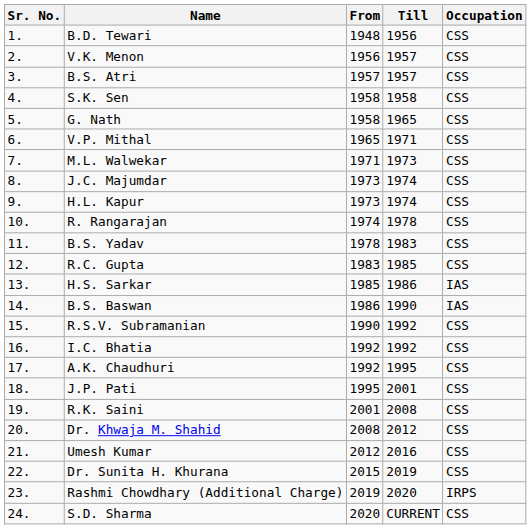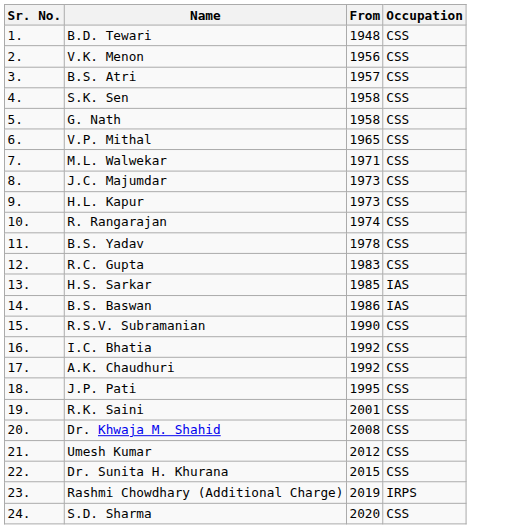- column: Till | 1956 | 1957 | 1957 | 1958 | 1965 | 1971 | 1973 | 1974 | 1974 | 1978 | 1983 | 1985 | 1986 | 1990 | 1992 | 1992 | 1995 | 2001 | 2008 | 2012 | 2016 | 2019 | 2020 | CURRENT
